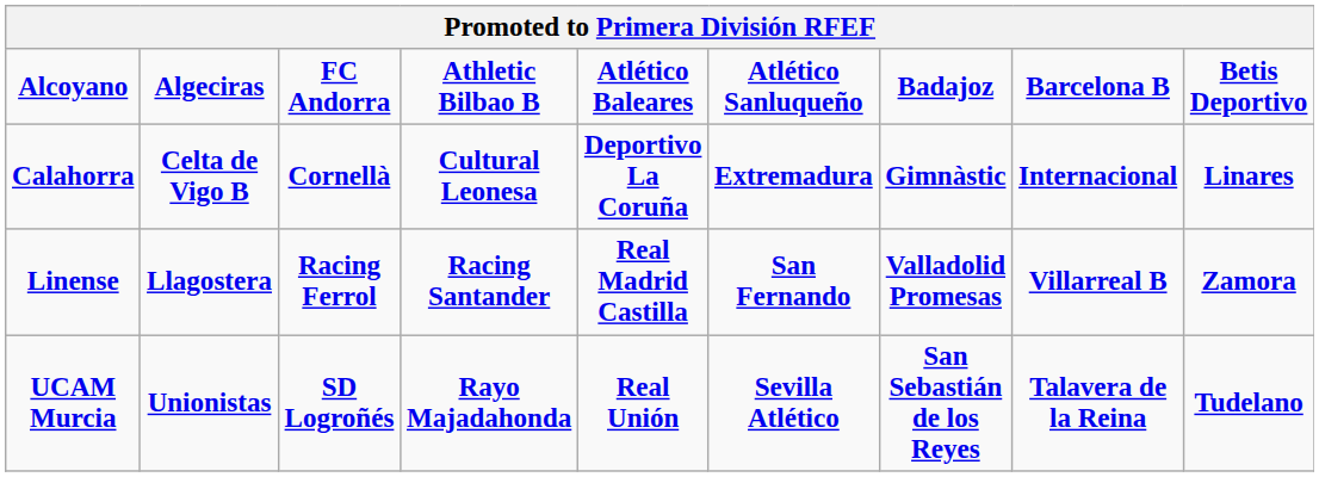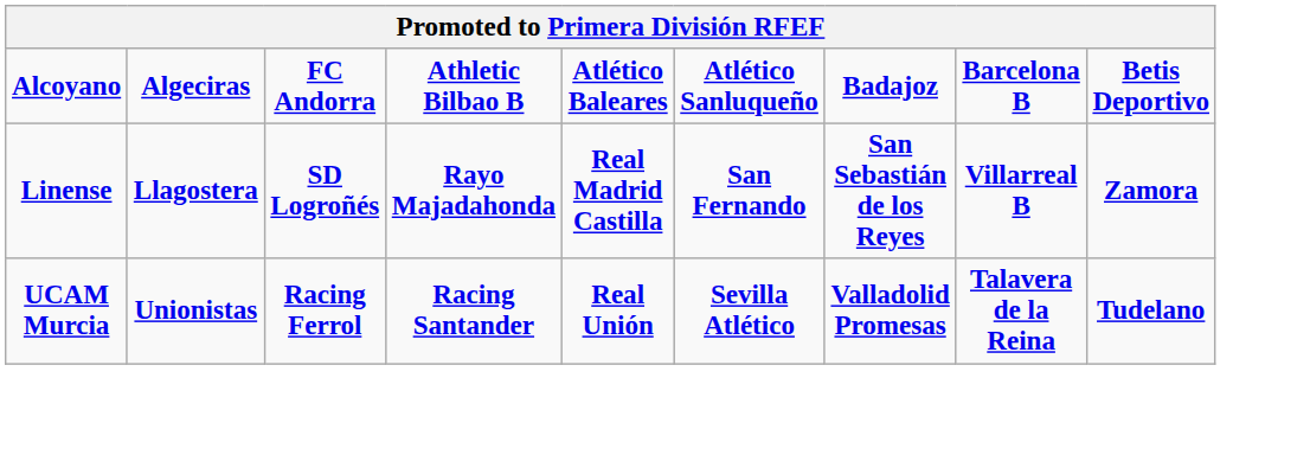- row: Calahorra | Celta de Vigo B | Cornellà | Cultural Leonesa | Deportivo La Coruña | Extremadura | Gimnàstic | Internacional | Linares
Linense | FC Andorra: Racing Ferrol -> SD Logroñés
Linense | Athletic Bilbao B: Racing Santander -> Rayo Majadahonda
Linense | Badajoz: Valladolid Promesas -> San Sebastián de los Reyes
UCAM Murcia | FC Andorra: SD Logroñés -> Racing Ferrol
UCAM Murcia | Athletic Bilbao B: Rayo Majadahonda -> Racing Santander
UCAM Murcia | Badajoz: San Sebastián de los Reyes -> Valladolid Promesas
